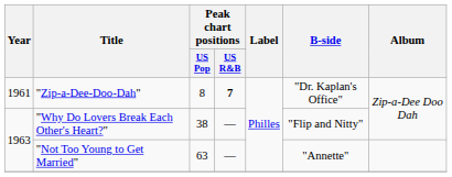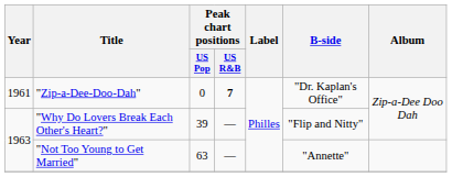"Zip-a-Dee-Doo-Dah" | Peak chart positions / US Pop: 8 -> 0
"Why Do Lovers Break Each Other's Heart?" | Peak chart positions / US Pop: 38 -> 39
